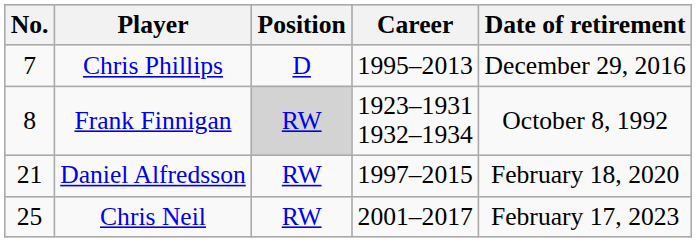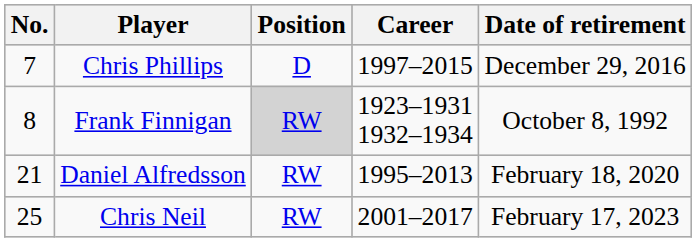Chris Phillips | Career: 1995–2013 -> 1997–2015
Daniel Alfredsson | Career: 1997–2015 -> 1995–2013
